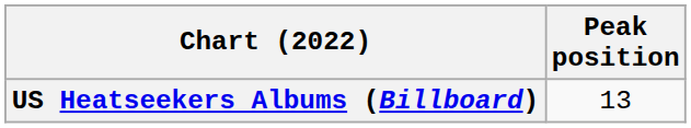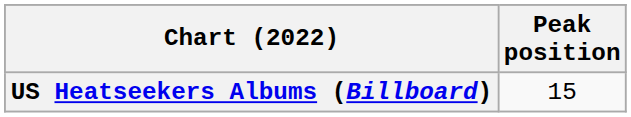US Heatseekers Albums (Billboard) | Peak position: 13 -> 15
